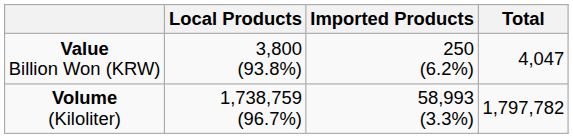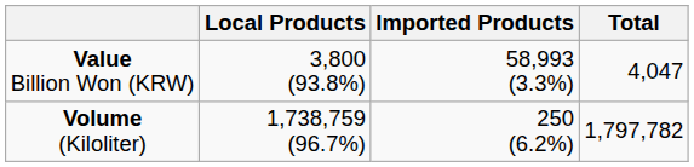Value Billion Won (KRW) | Imported Products: 250 (6.2%) -> 58,993 (3.3%)
Volume (Kiloliter) | Imported Products: 58,993 (3.3%) -> 250 (6.2%)
